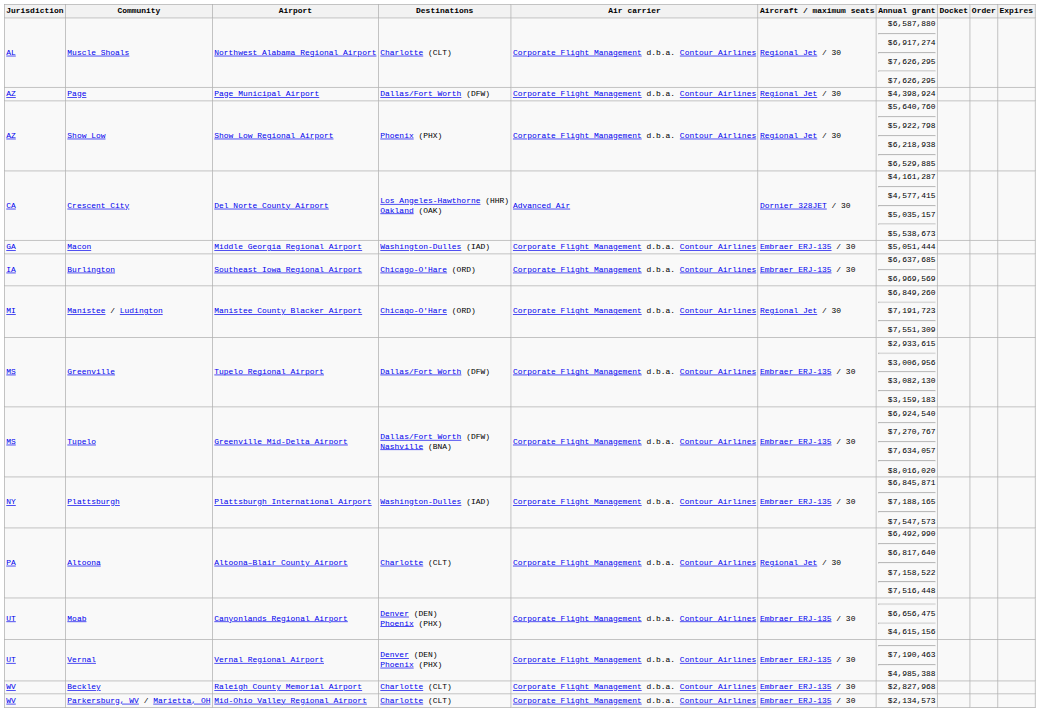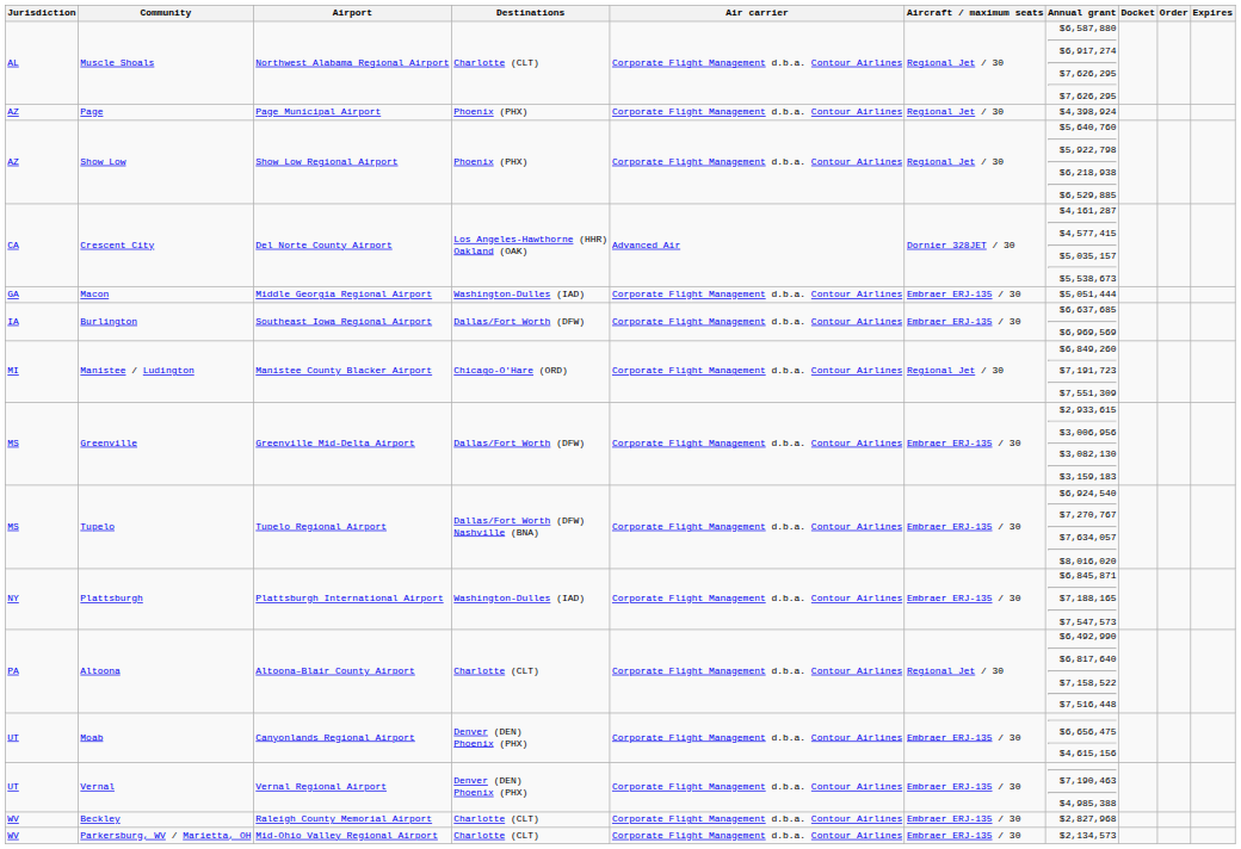Page | Destinations: Dallas/Fort Worth (DFW) -> Phoenix (PHX)
Burlington | Destinations: Chicago-O'Hare (ORD) -> Dallas/Fort Worth (DFW)
Greenville | Airport: Tupelo Regional Airport -> Greenville Mid-Delta Airport
Tupelo | Airport: Greenville Mid-Delta Airport -> Tupelo Regional Airport
